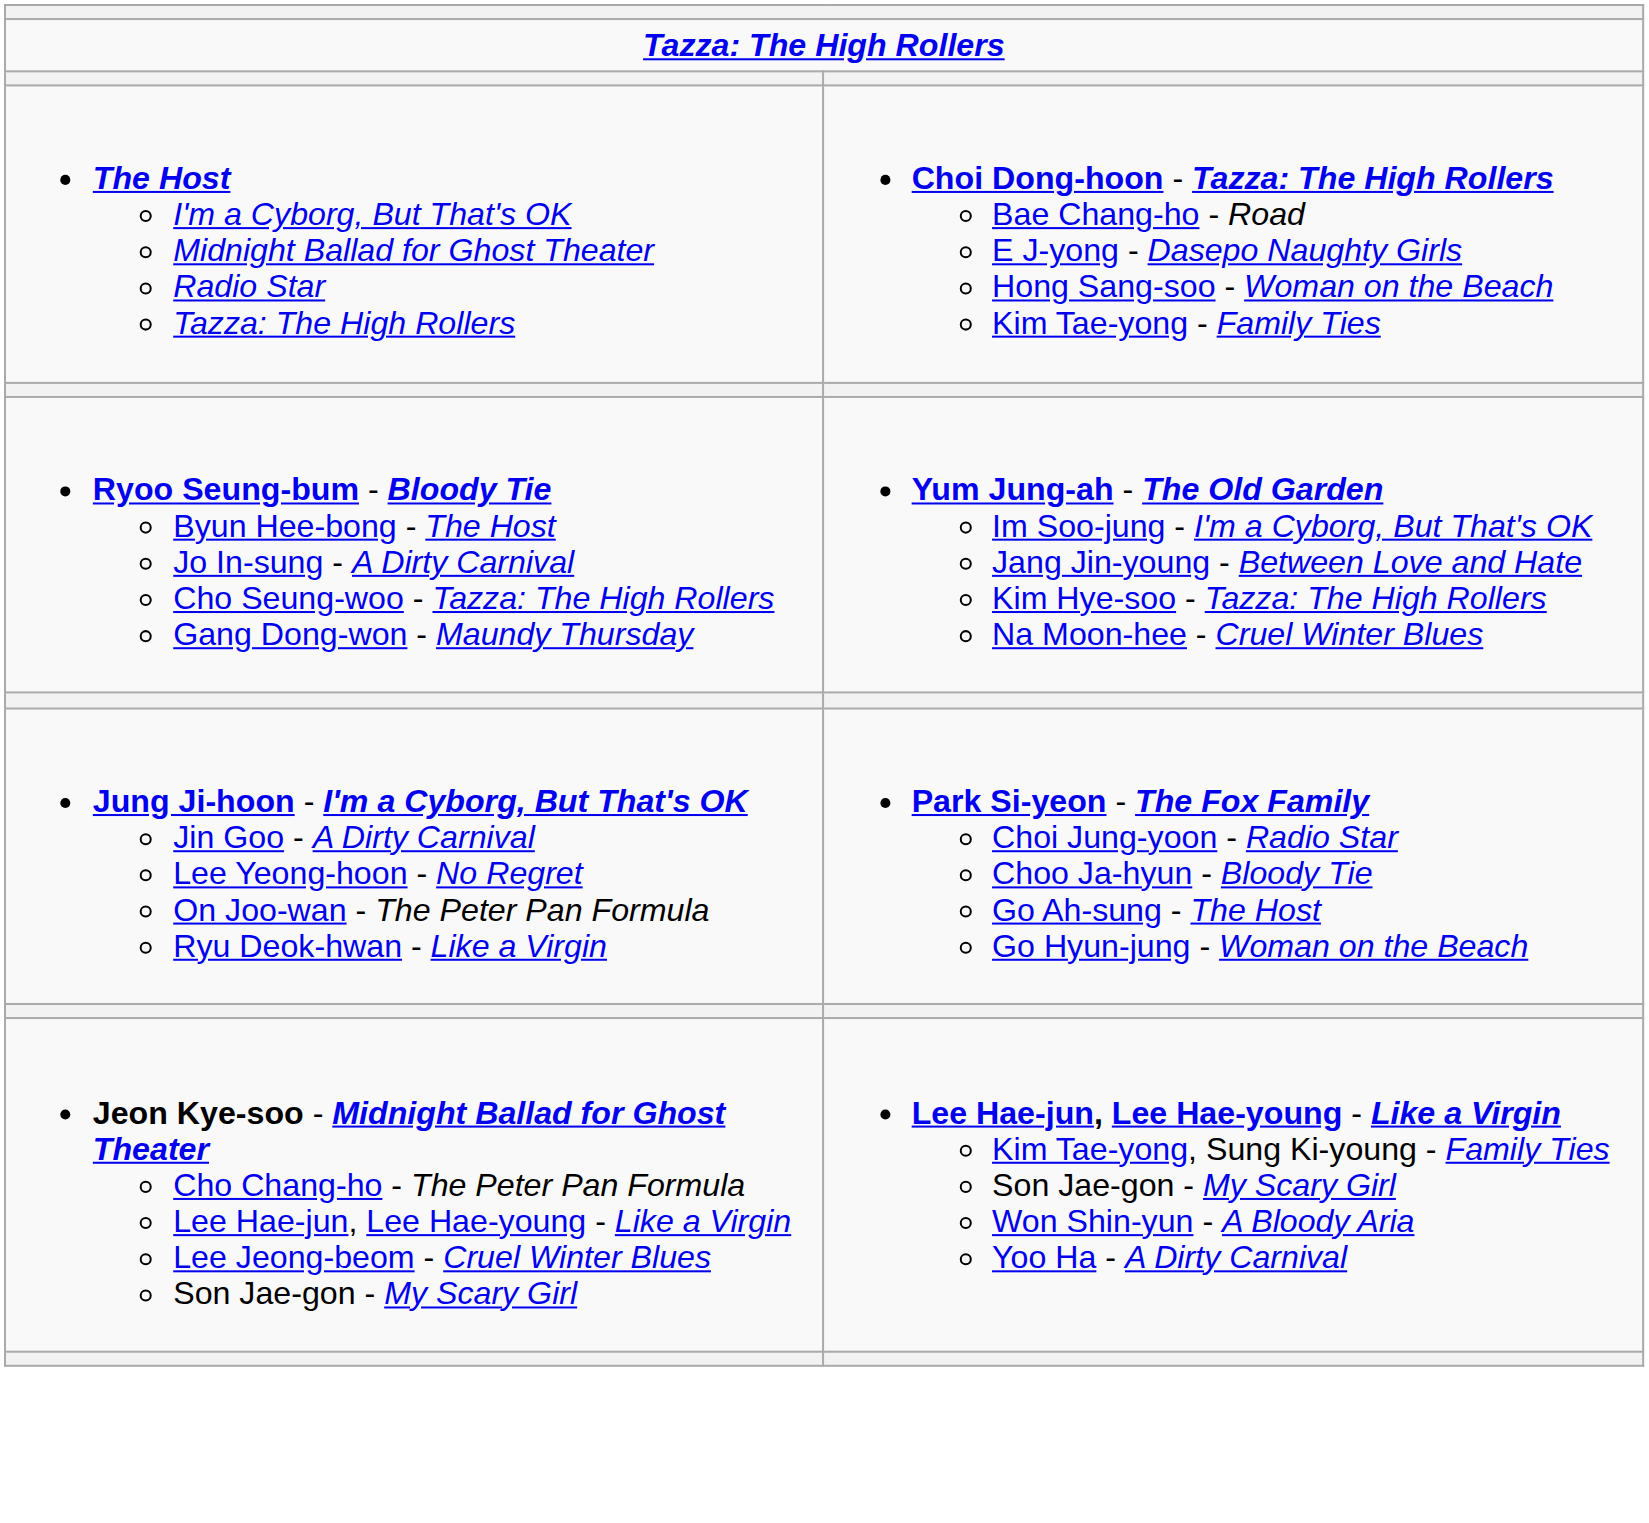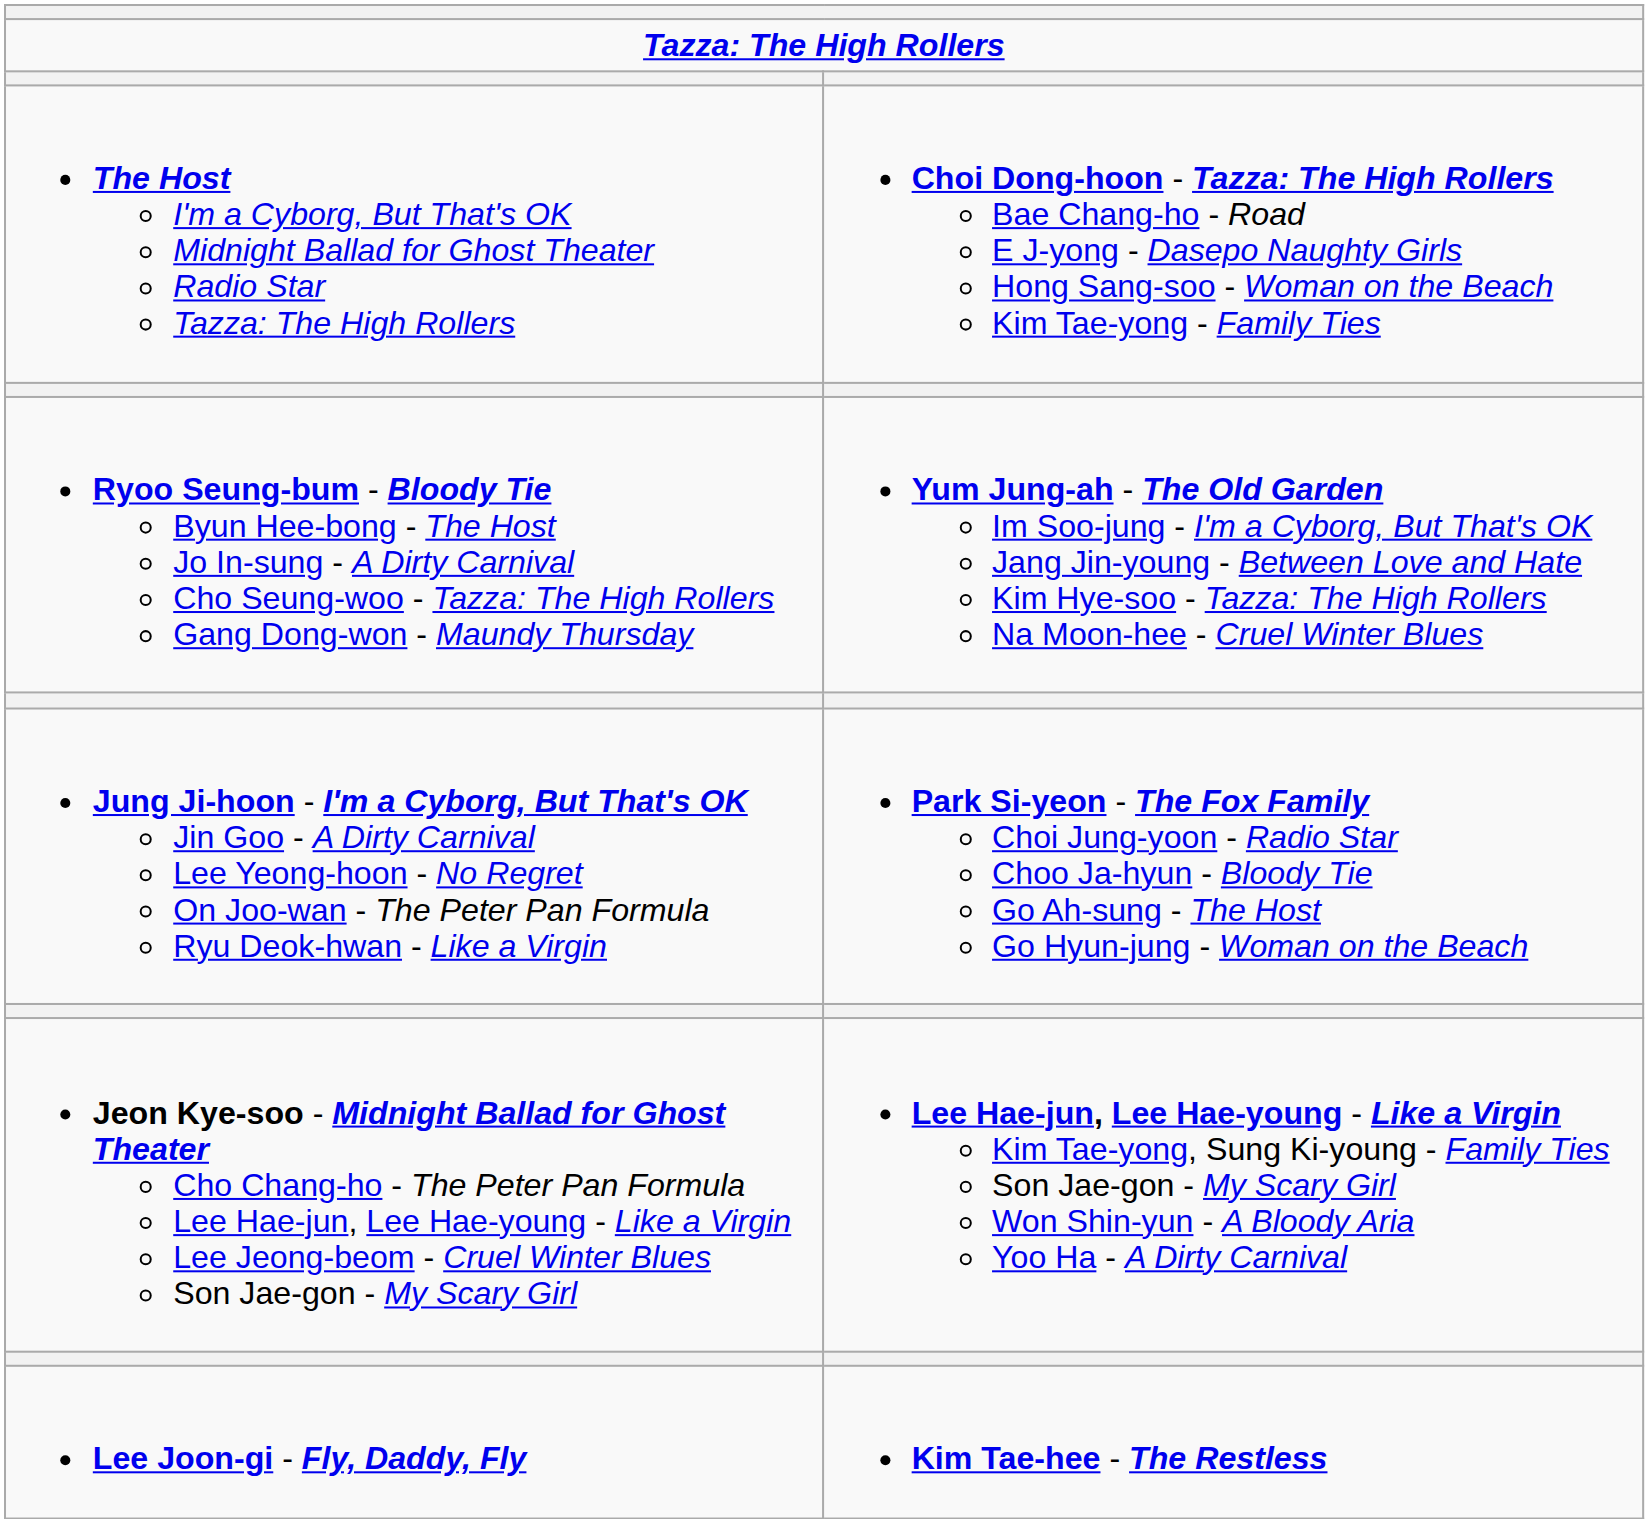+ row: Lee Joon-gi - Fly, Daddy, Fly | Kim Tae-hee - The Restless
